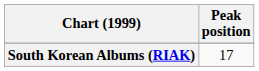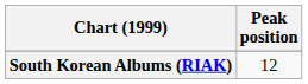South Korean Albums (RIAK) | Peak position: 17 -> 12
